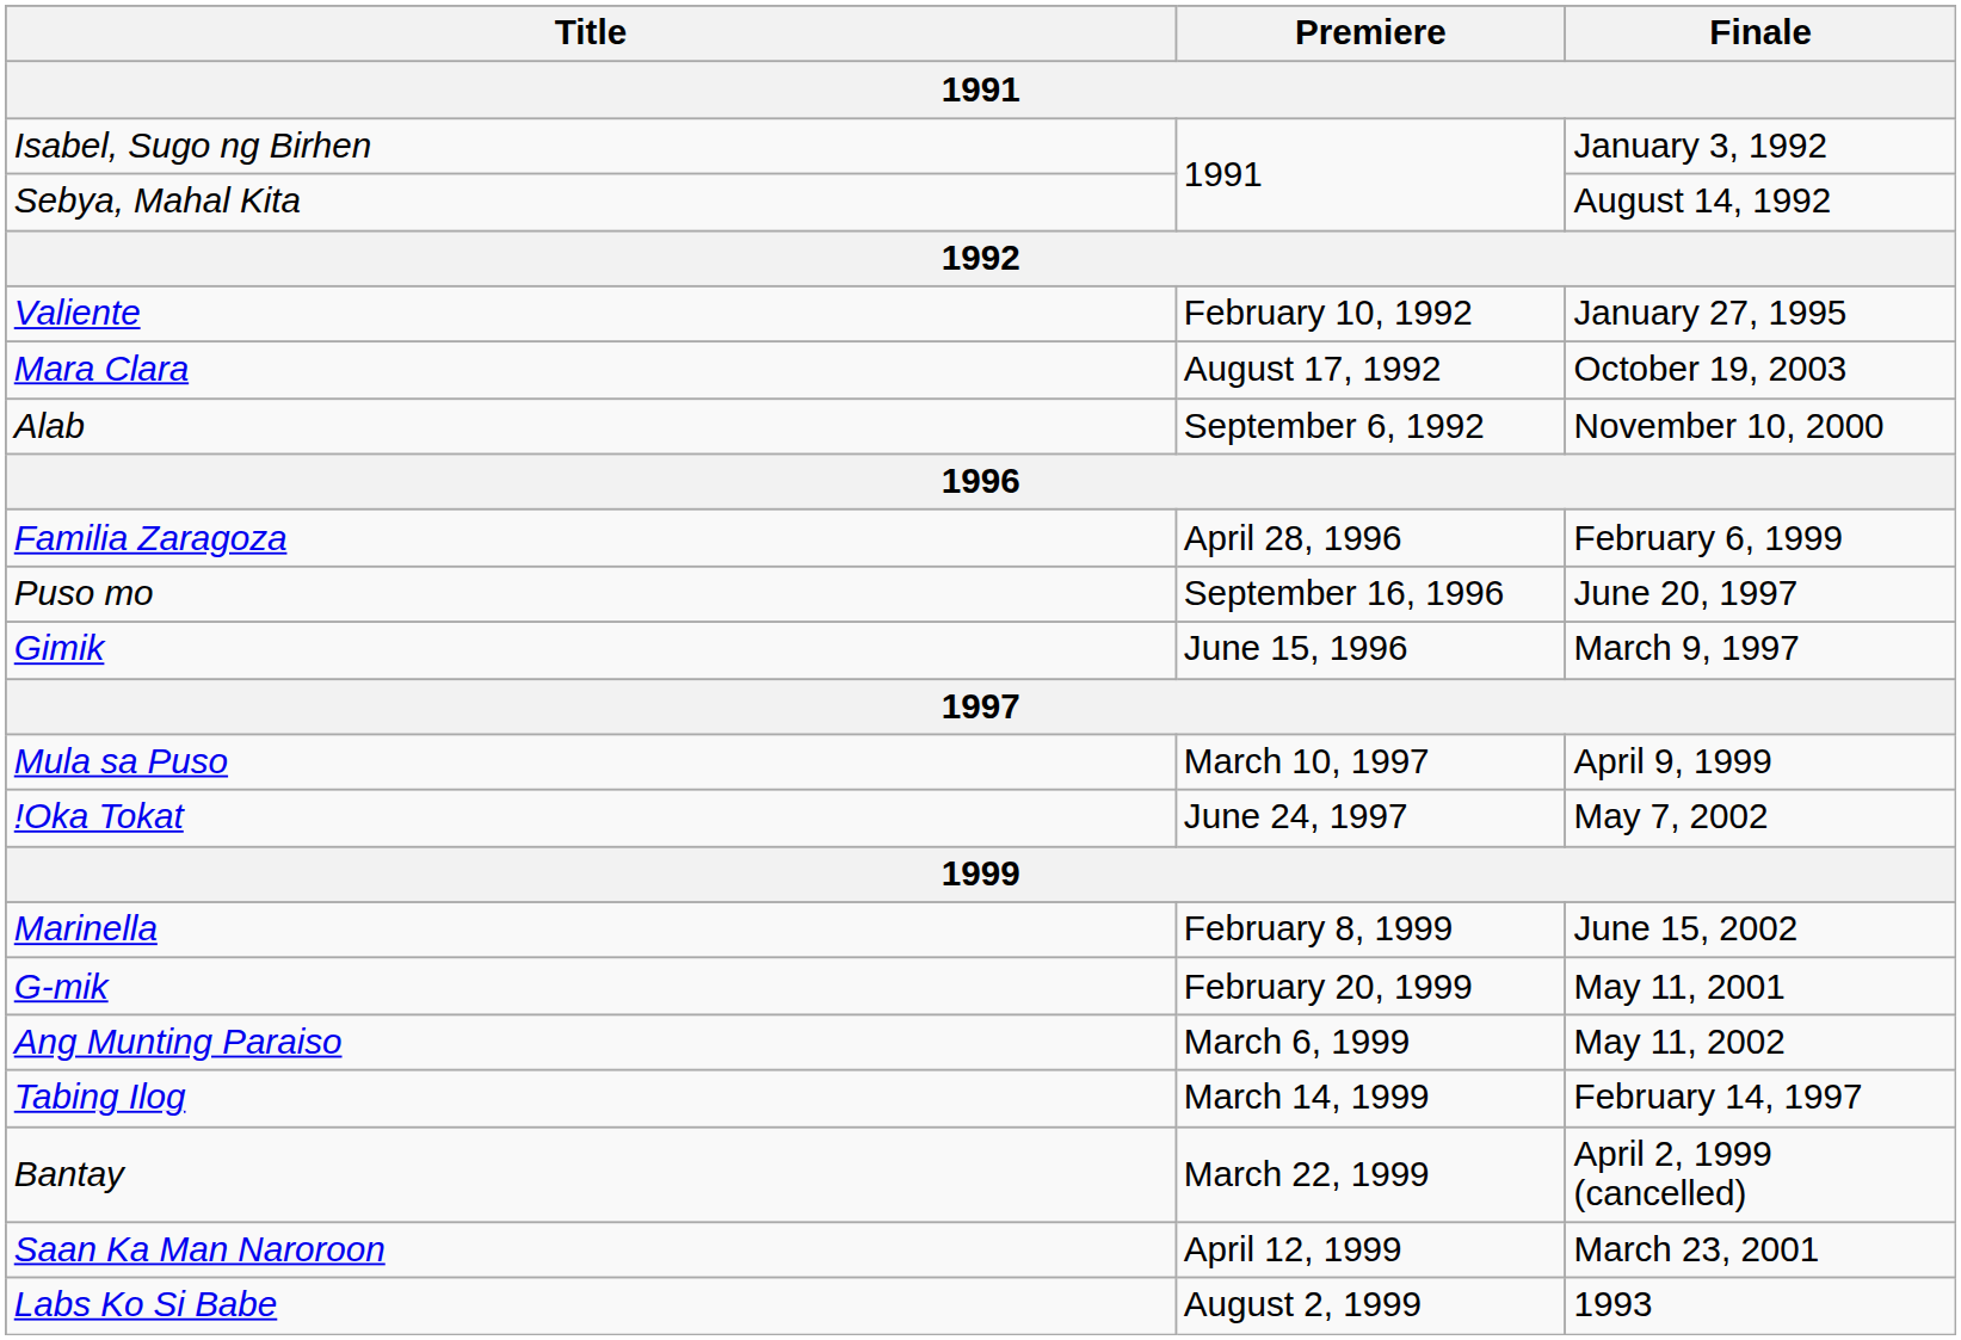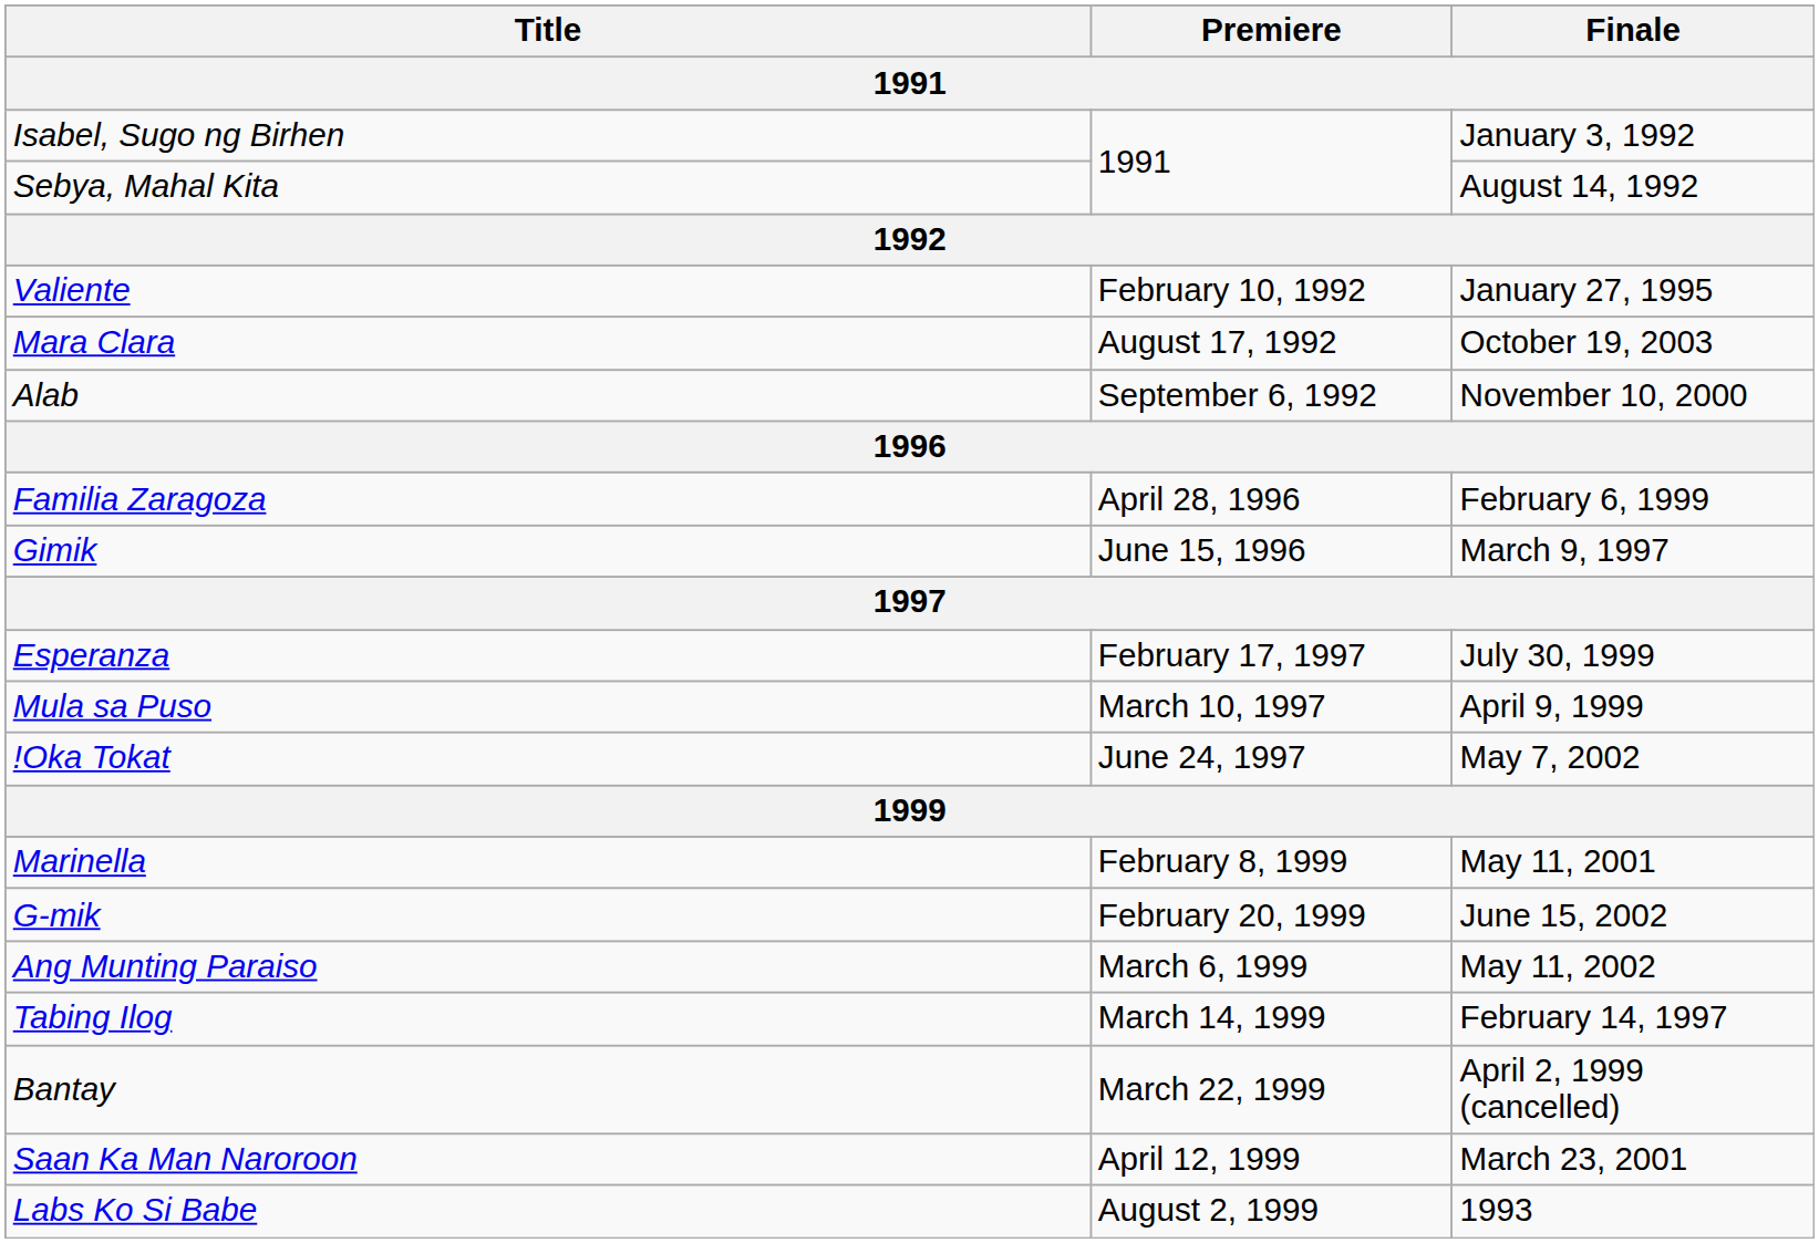- row: Puso mo | September 16, 1996 | June 20, 1997
+ row: Esperanza | February 17, 1997 | July 30, 1999
Marinella | Finale: June 15, 2002 -> May 11, 2001
G-mik | Finale: May 11, 2001 -> June 15, 2002
